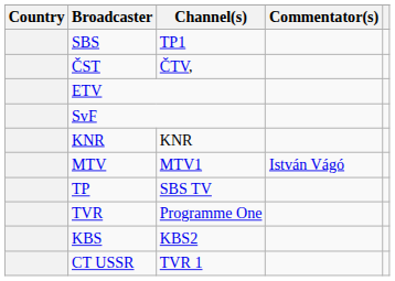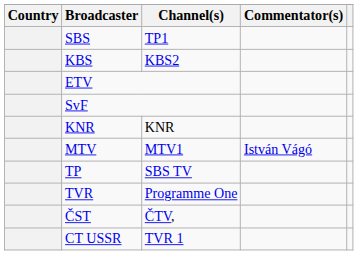rows swapped: ČST <-> KBS
